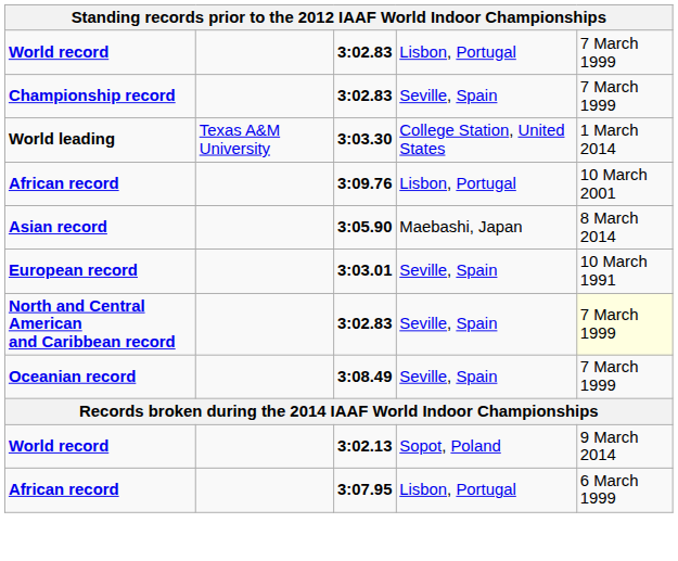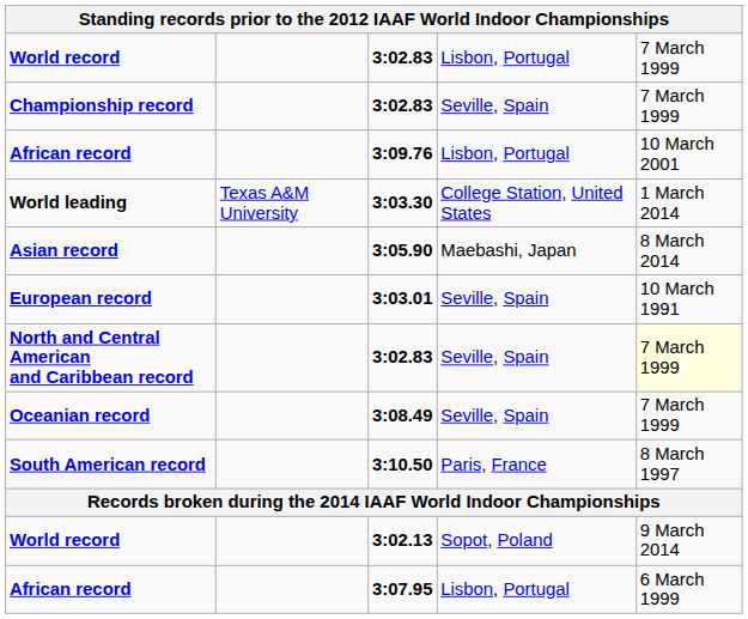rows swapped: World leading <-> African record / 3:09.76
+ row: South American record | 3:10.50 | Paris, France | 8 March 1997
